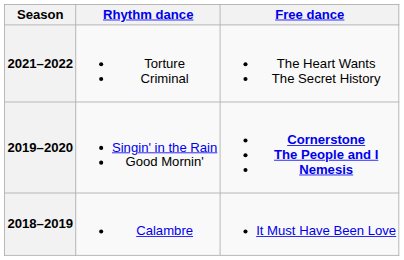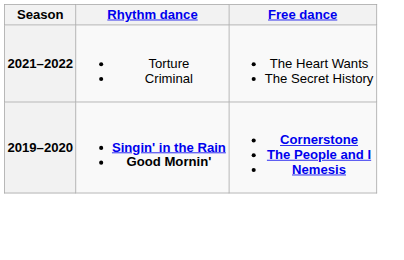2019–2020 | Rhythm dance: normal -> bold
- row: 2018–2019 | Calambre | It Must Have Been Love
